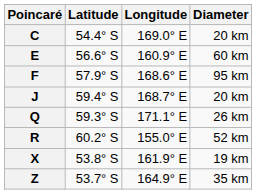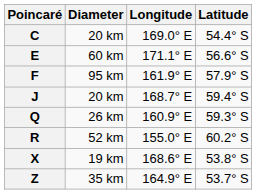columns swapped: Latitude <-> Diameter
E | Longitude: 160.9° E -> 171.1° E
F | Longitude: 168.6° E -> 161.9° E
Q | Longitude: 171.1° E -> 160.9° E
X | Longitude: 161.9° E -> 168.6° E
